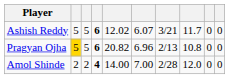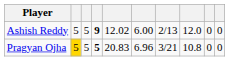Ashish Reddy | column 4: 6 -> 9
Ashish Reddy | column 6: 6.07 -> 6.00
Ashish Reddy | column 7: 3/21 -> 2/13
Ashish Reddy | column 8: 11.7 -> 12.0
Pragyan Ojha | column 4: 6 -> 5
Pragyan Ojha | column 5: 20.82 -> 20.83
Pragyan Ojha | column 7: 2/13 -> 3/21
- row: Amol Shinde | 2 | 2 | 4 | 14.00 | 7.00 | 2/28 | 12.0 | 0 | 0
